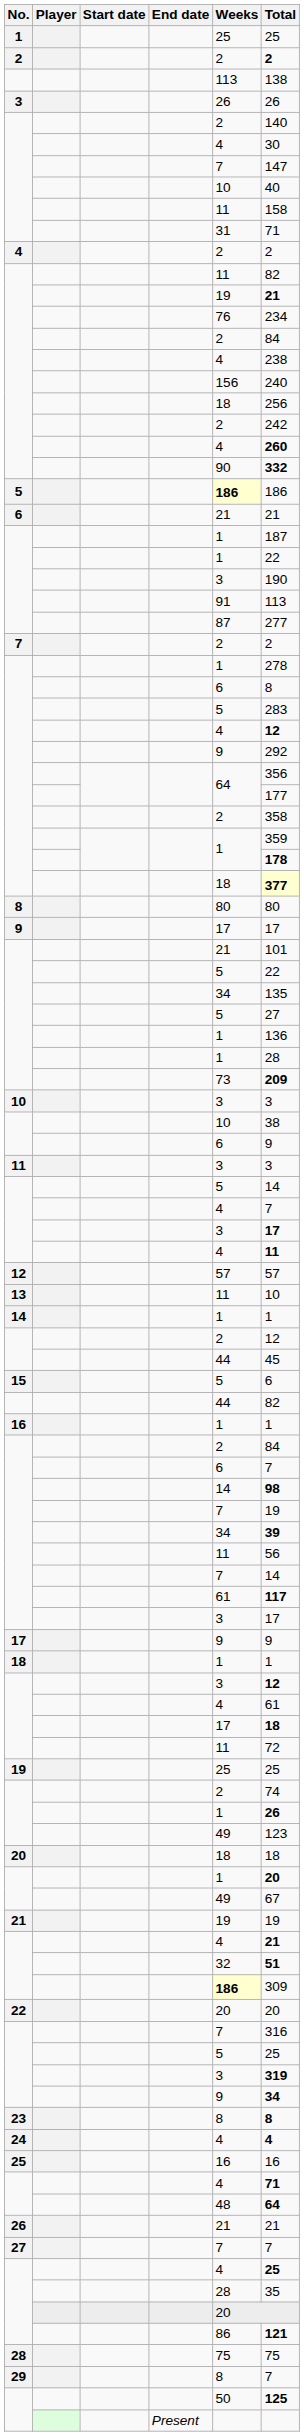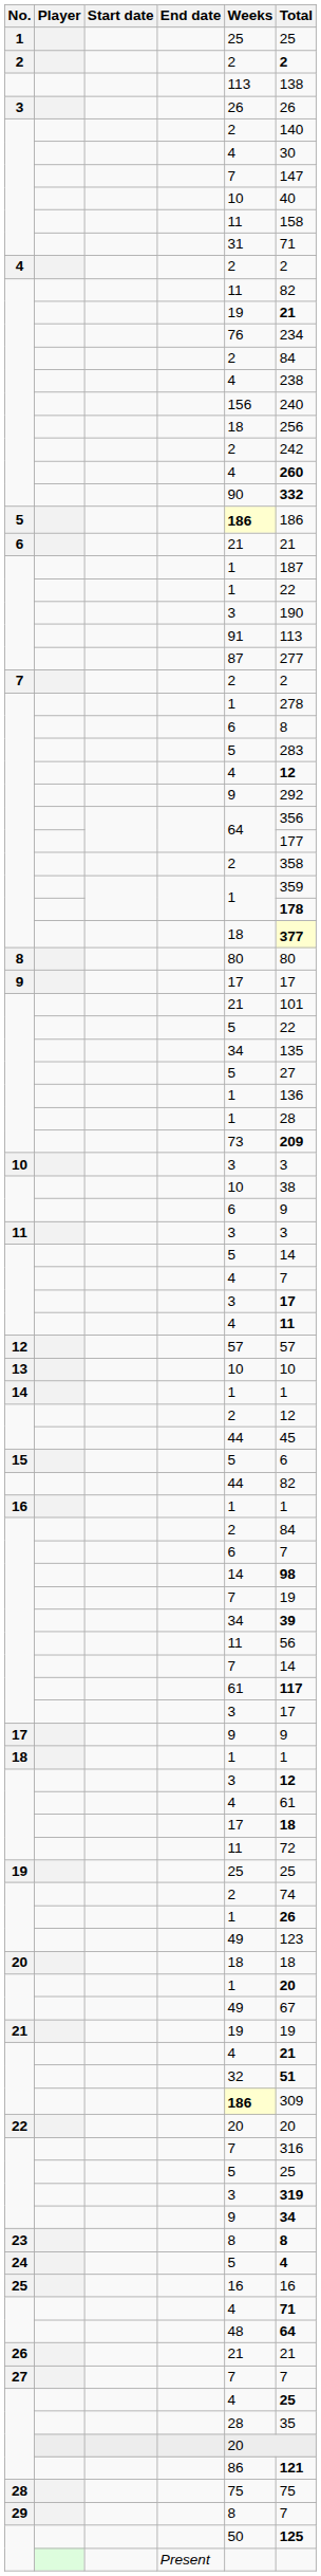13 | Weeks: 11 -> 10
24 | Weeks: 4 -> 5
